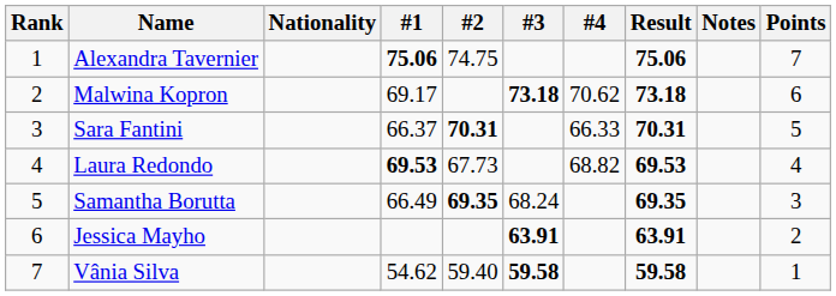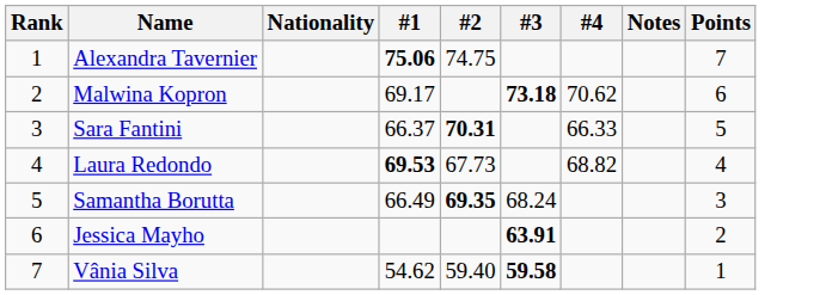- column: Result | 75.06 | 73.18 | 70.31 | 69.53 | 69.35 | 63.91 | 59.58
